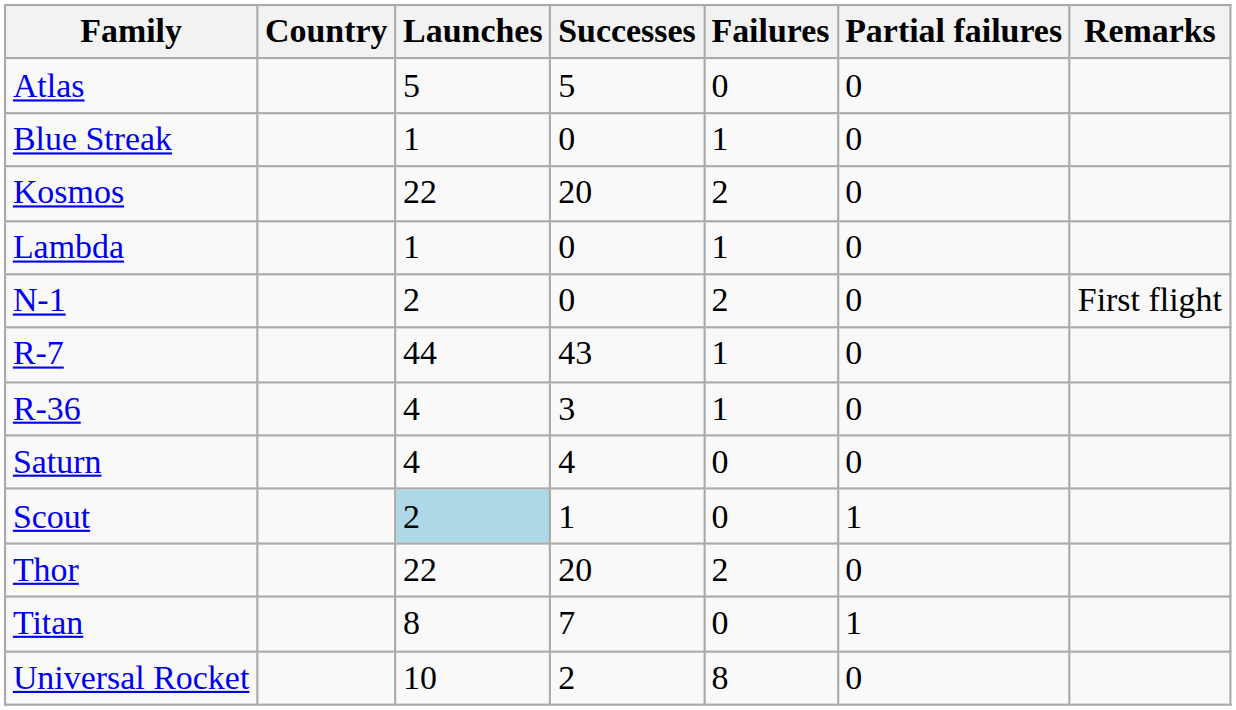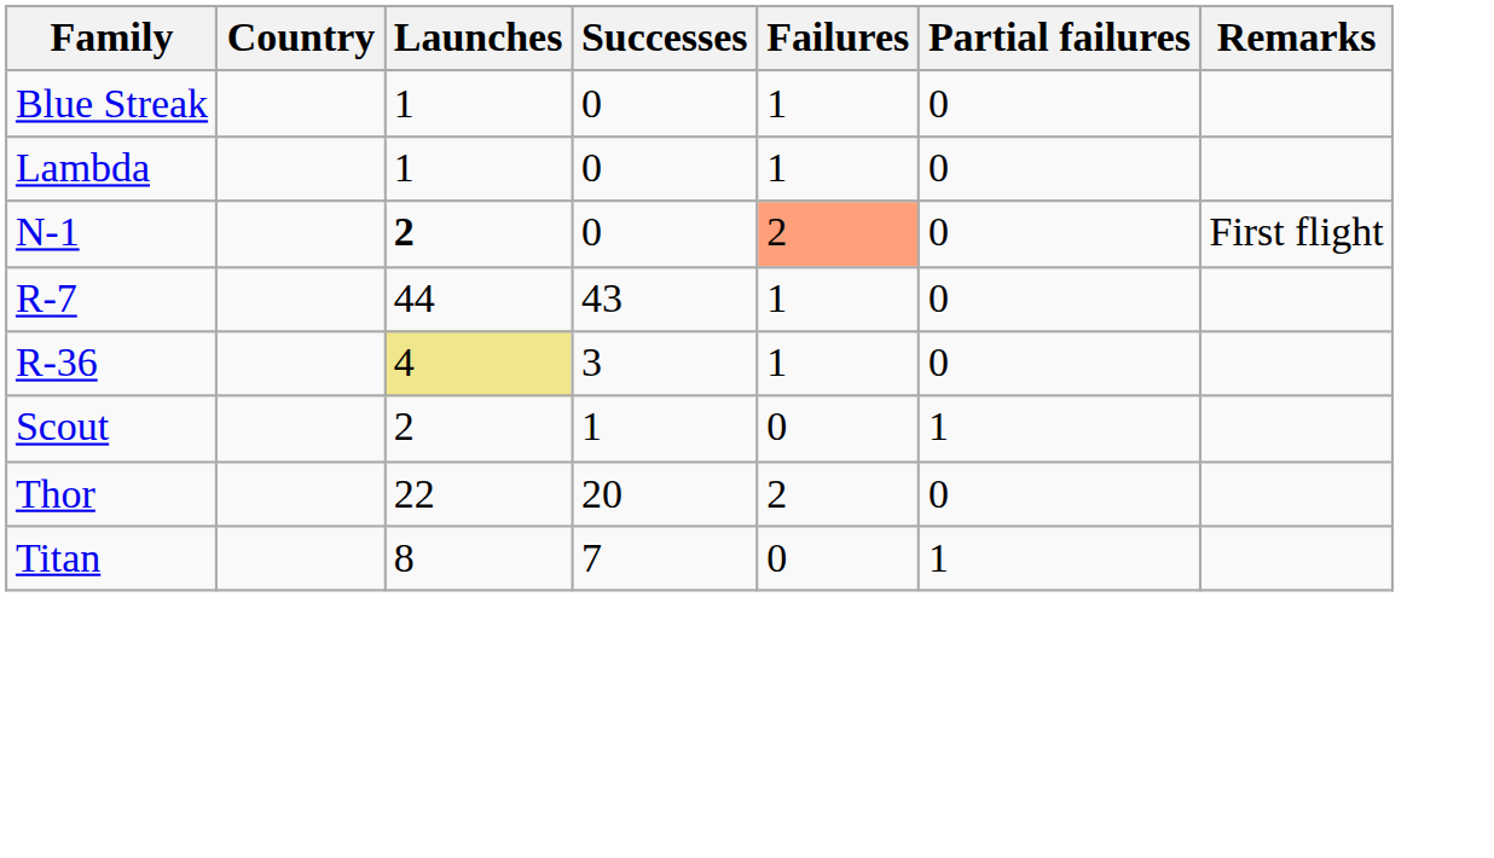- row: Atlas | 5 | 5 | 0 | 0
- row: Kosmos | 22 | 20 | 2 | 0
N-1 | Launches: normal -> bold
N-1 | Failures: no background -> lightsalmon background
R-36 | Launches: no background -> khaki background
- row: Saturn | 4 | 4 | 0 | 0
Scout | Launches: lightblue background -> no background
- row: Universal Rocket | 10 | 2 | 8 | 0
